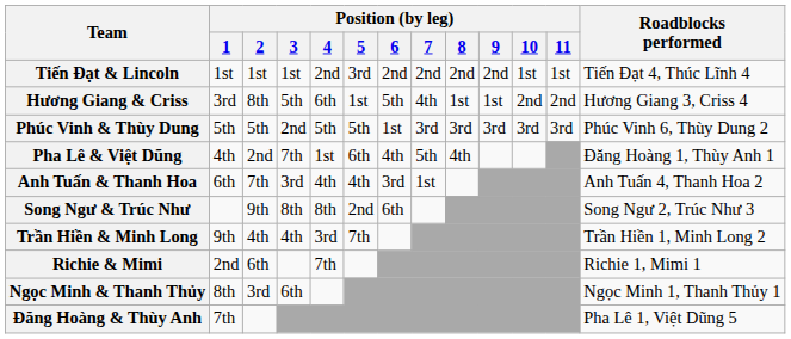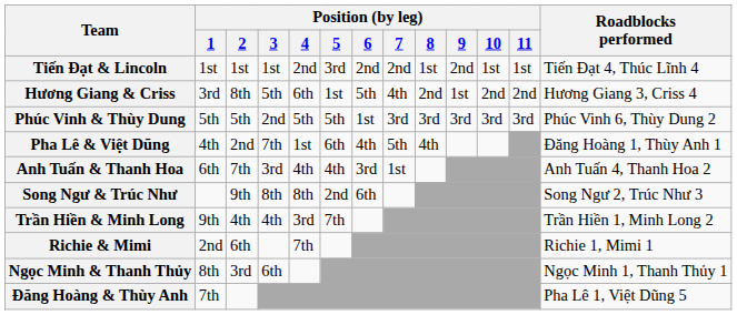Tiến Đạt & Lincoln | Position (by leg) / 8: 2nd -> 1st
Hương Giang & Criss | Position (by leg) / 8: 1st -> 2nd
